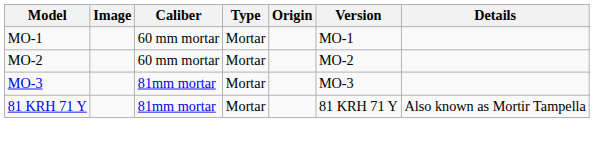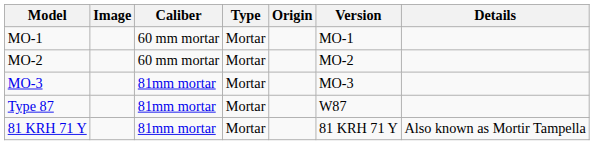+ row: Type 87 | 81mm mortar | Mortar | W87
